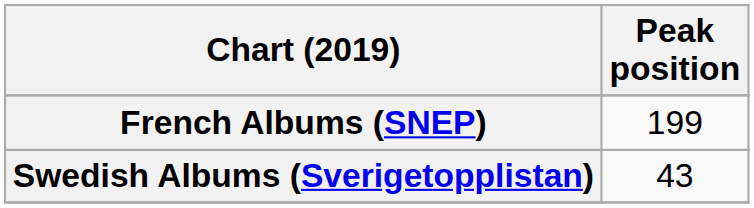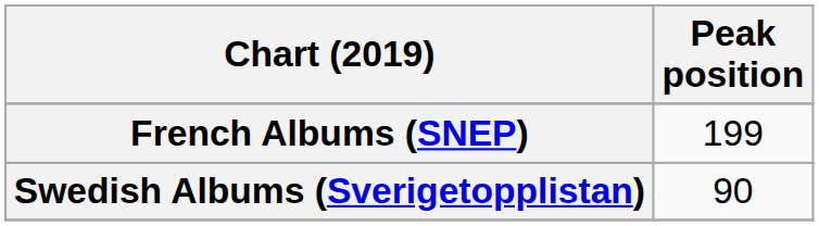Swedish Albums (Sverigetopplistan) | Peak position: 43 -> 90
